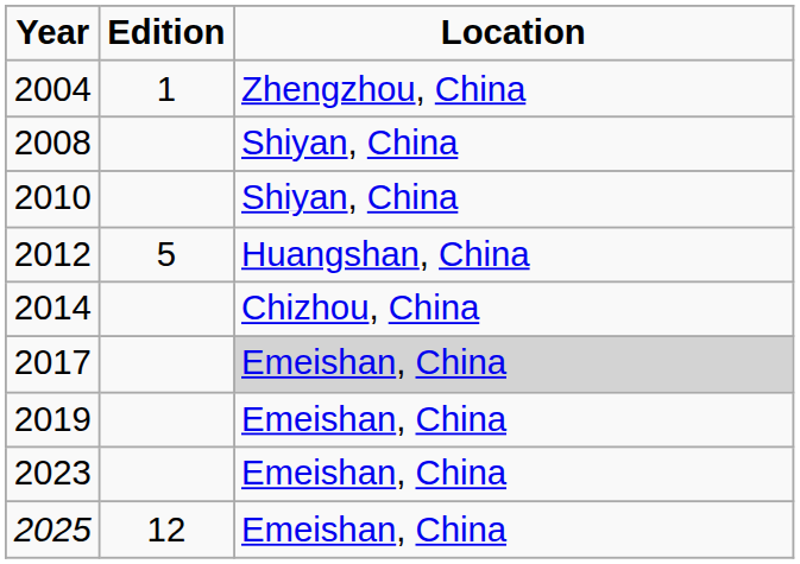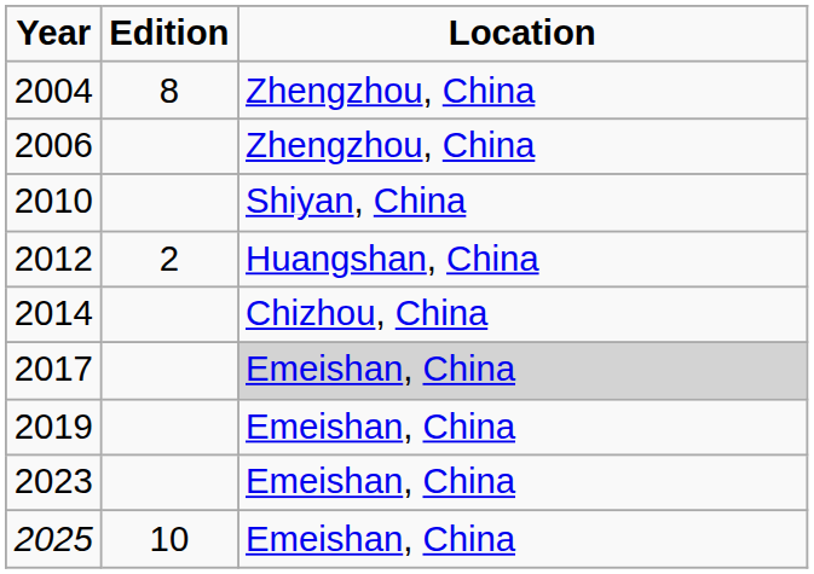2004 | Edition: 1 -> 8
+ row: 2006 | Zhengzhou, China
- row: 2008 | Shiyan, China
2012 | Edition: 5 -> 2
2025 | Edition: 12 -> 10
